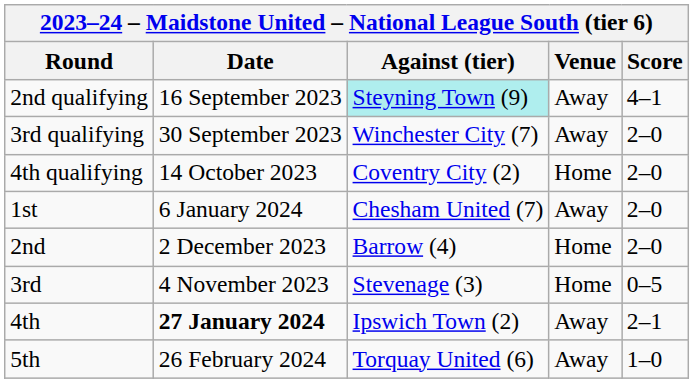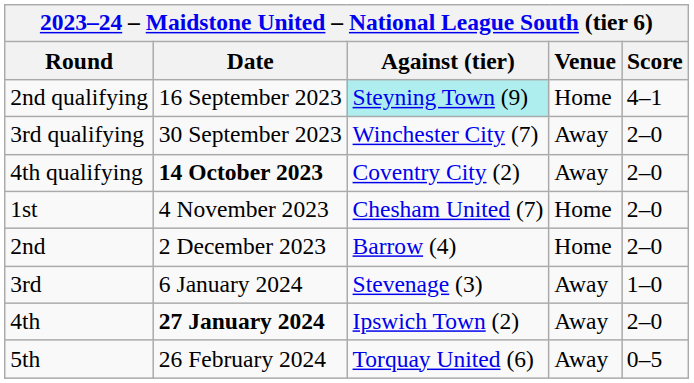2nd qualifying | Venue: Away -> Home
4th qualifying | Date: normal -> bold
4th qualifying | Venue: Home -> Away
1st | Date: 6 January 2024 -> 4 November 2023
1st | Venue: Away -> Home
3rd | Date: 4 November 2023 -> 6 January 2024
3rd | Venue: Home -> Away
3rd | Score: 0–5 -> 1–0
4th | Score: 2–1 -> 2–0
5th | Score: 1–0 -> 0–5
